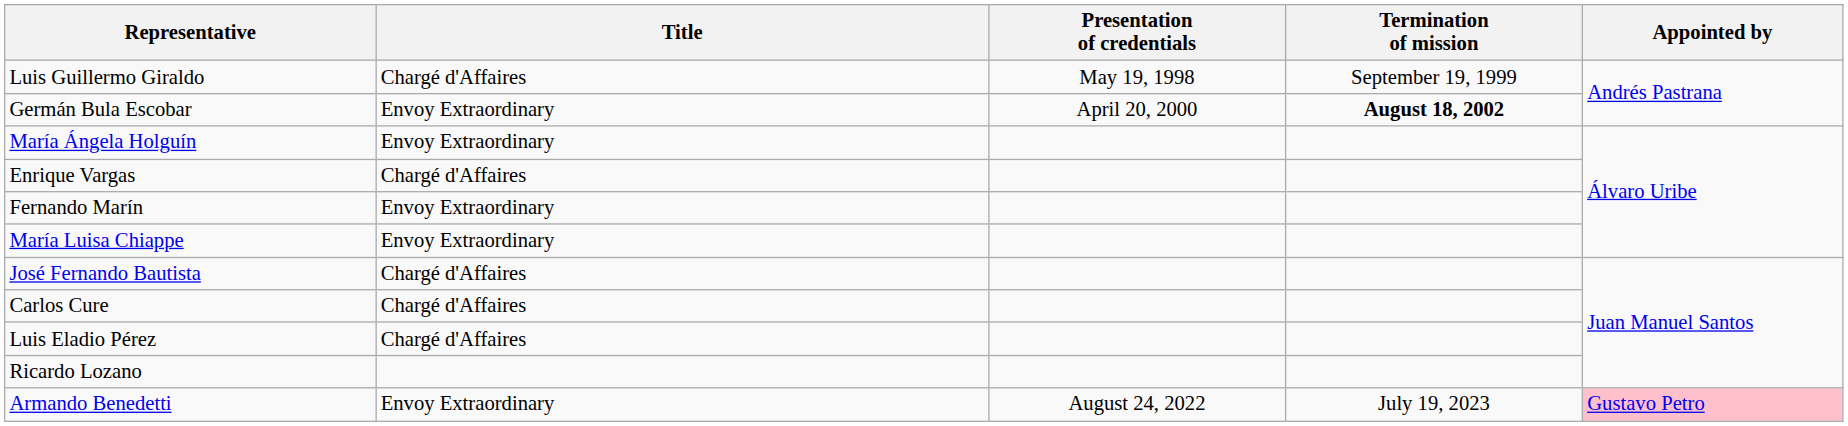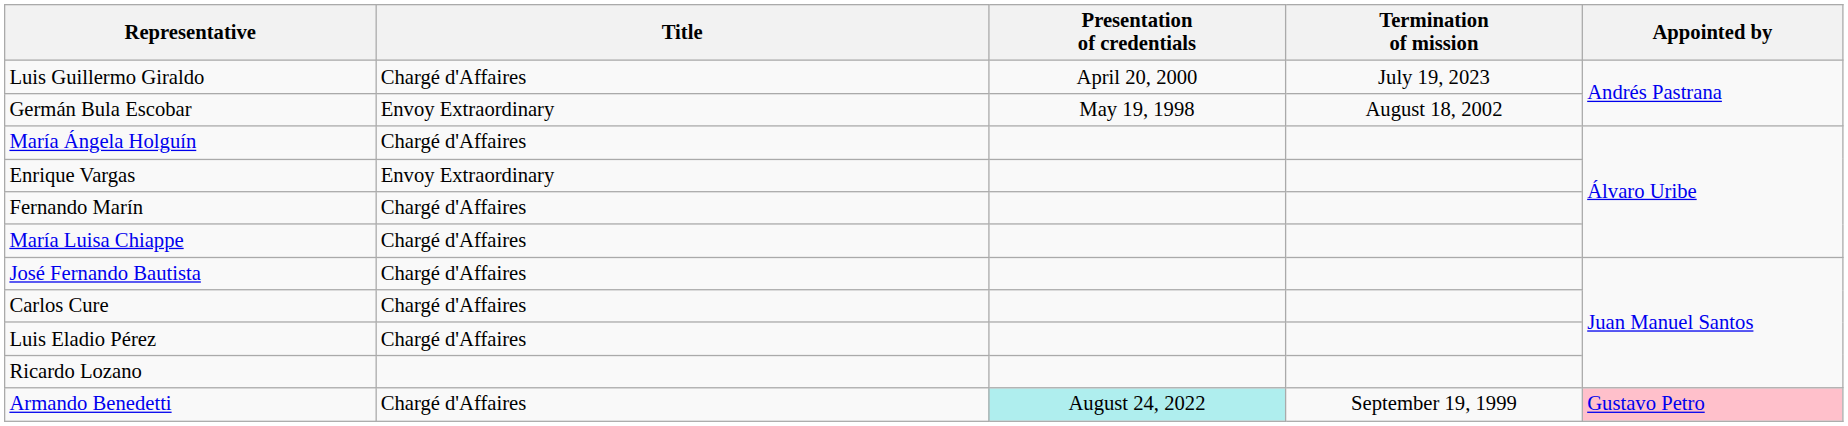Luis Guillermo Giraldo | Presentation of credentials: May 19, 1998 -> April 20, 2000
Luis Guillermo Giraldo | Termination of mission: September 19, 1999 -> July 19, 2023
Germán Bula Escobar | Presentation of credentials: April 20, 2000 -> May 19, 1998
Germán Bula Escobar | Termination of mission: bold -> normal
María Ángela Holguín | Title: Envoy Extraordinary -> Chargé d'Affaires
Enrique Vargas | Title: Chargé d'Affaires -> Envoy Extraordinary
Fernando Marín | Title: Envoy Extraordinary -> Chargé d'Affaires
María Luisa Chiappe | Title: Envoy Extraordinary -> Chargé d'Affaires
Armando Benedetti | Title: Envoy Extraordinary -> Chargé d'Affaires
Armando Benedetti | Presentation of credentials: no background -> paleturquoise background
Armando Benedetti | Termination of mission: July 19, 2023 -> September 19, 1999
